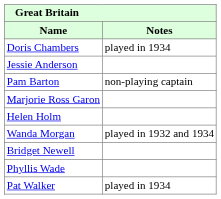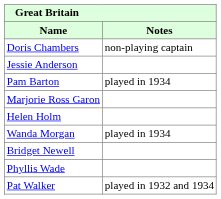Doris Chambers | Notes: played in 1934 -> non-playing captain
Pam Barton | Notes: non-playing captain -> played in 1934
Wanda Morgan | Notes: played in 1932 and 1934 -> played in 1934
Pat Walker | Notes: played in 1934 -> played in 1932 and 1934
